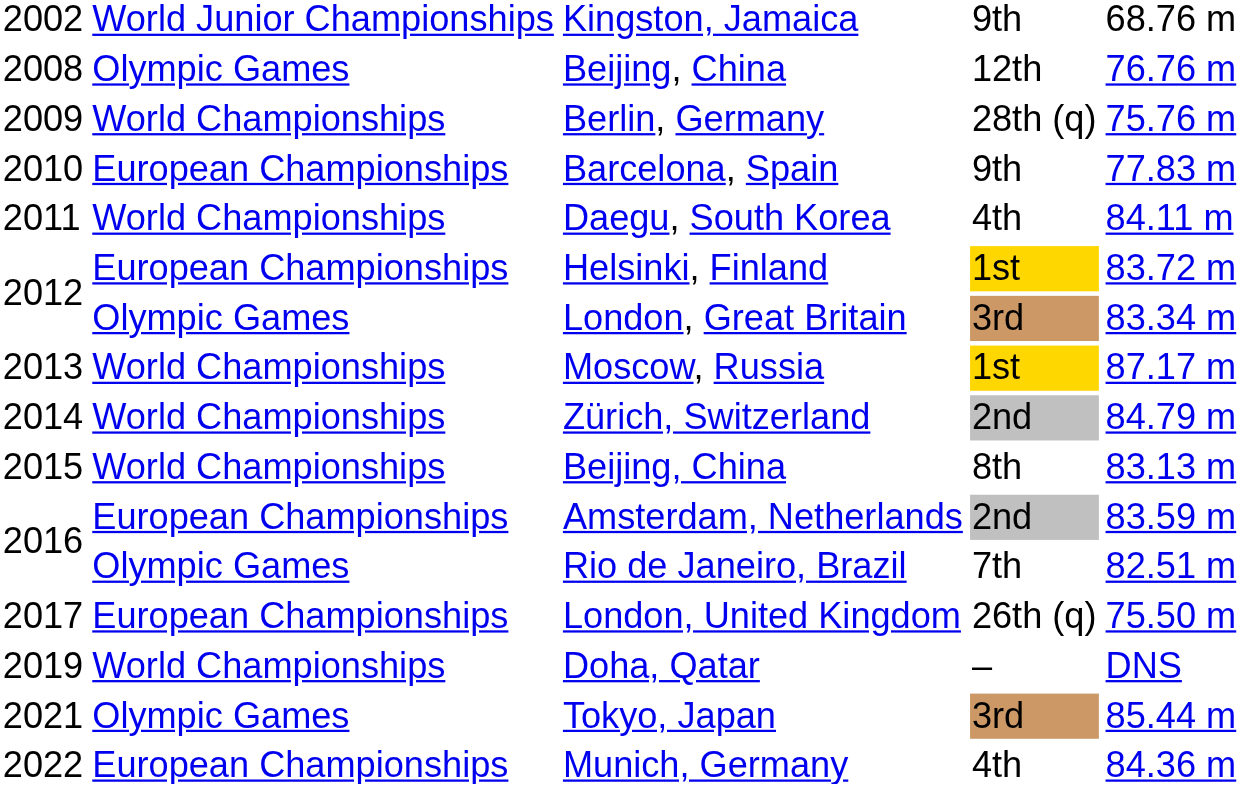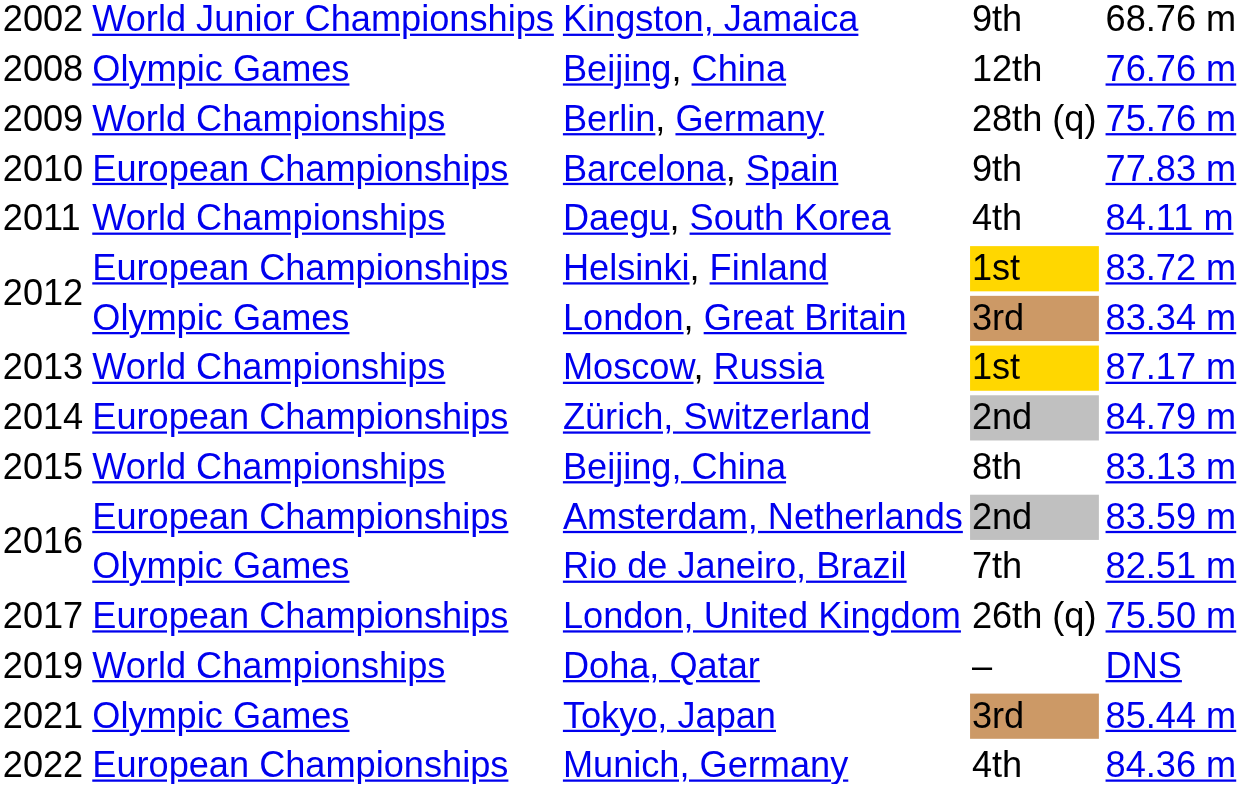Zürich, Switzerland | column 2: World Championships -> European Championships
